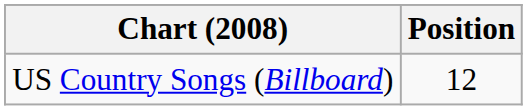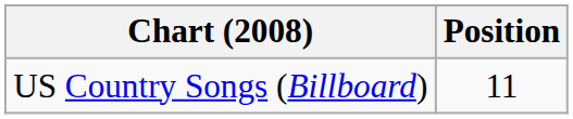US Country Songs (Billboard) | Position: 12 -> 11
